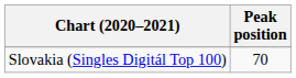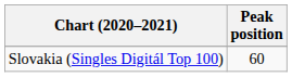Slovakia (Singles Digitál Top 100) | Peak position: 70 -> 60
